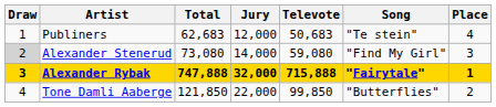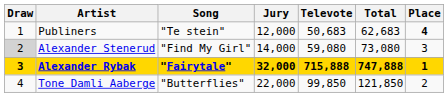columns swapped: Song <-> Total
Publiners | Place: normal -> bold
